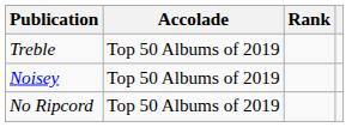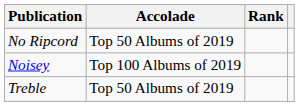rows swapped: No Ripcord <-> Treble
Noisey | Accolade: Top 50 Albums of 2019 -> Top 100 Albums of 2019
